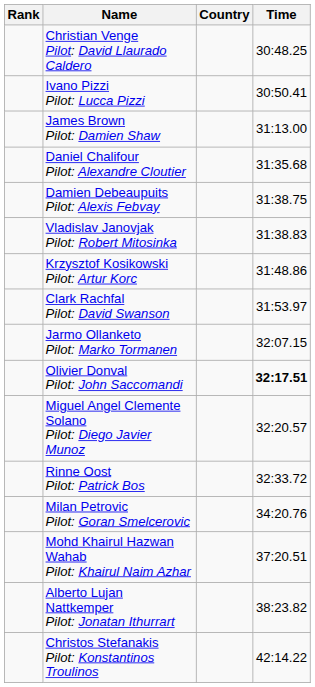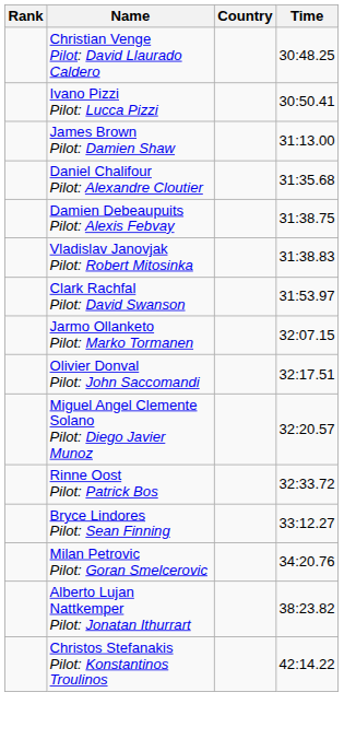- row: Krzysztof Kosikowski Pilot: Artur Korc | 31:48.86
Olivier Donval Pilot: John Saccomandi | Time: bold -> normal
+ row: Bryce Lindores Pilot: Sean Finning | 33:12.27
- row: Mohd Khairul Hazwan Wahab Pilot: Khairul Naim Azhar | 37:20.51
